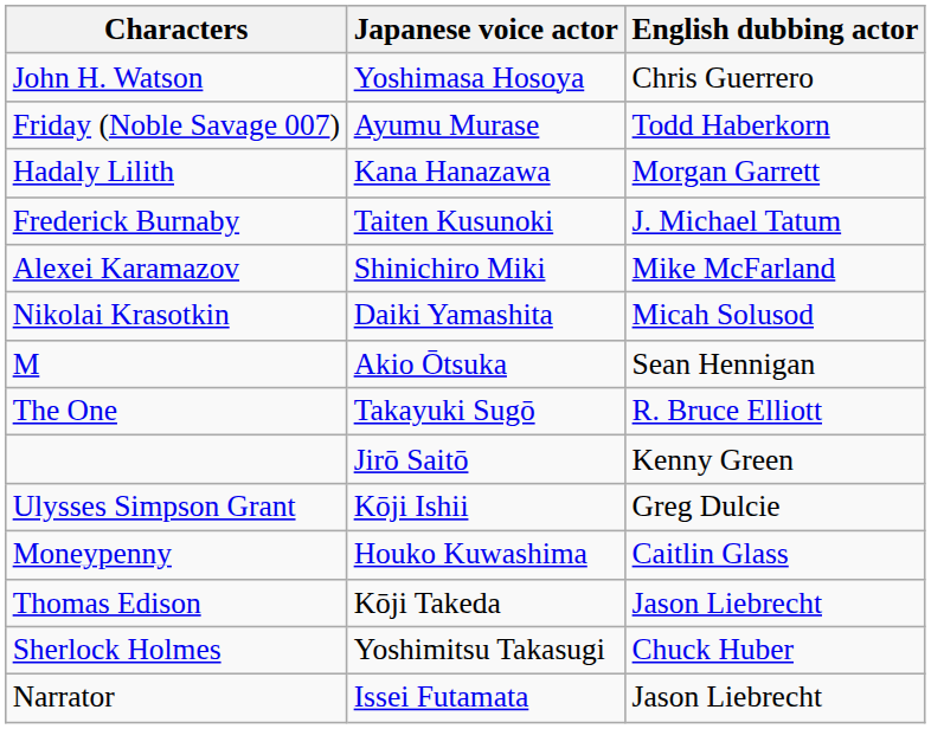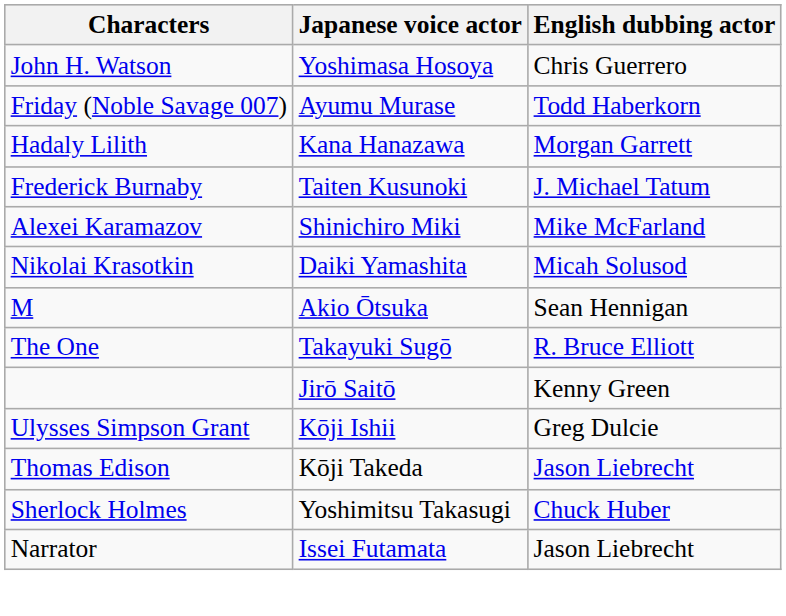- row: Moneypenny | Houko Kuwashima | Caitlin Glass
